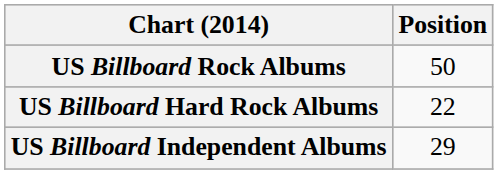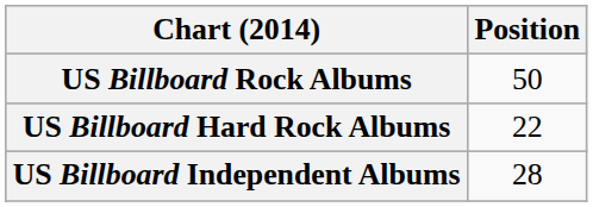US Billboard Independent Albums | Position: 29 -> 28
